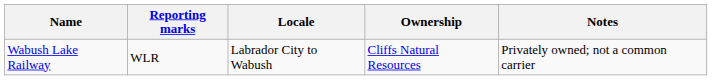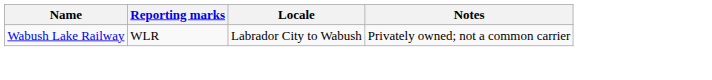- column: Ownership | Cliffs Natural Resources
